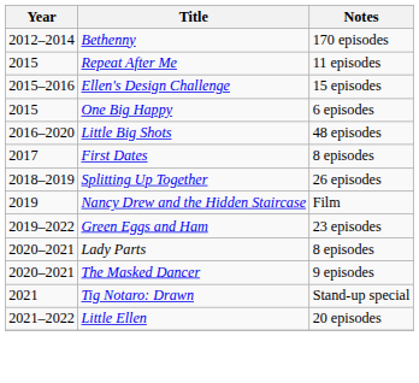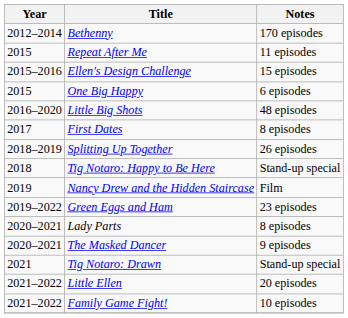+ row: 2018 | Tig Notaro: Happy to Be Here | Stand-up special
+ row: 2021–2022 | Family Game Fight! | 10 episodes
